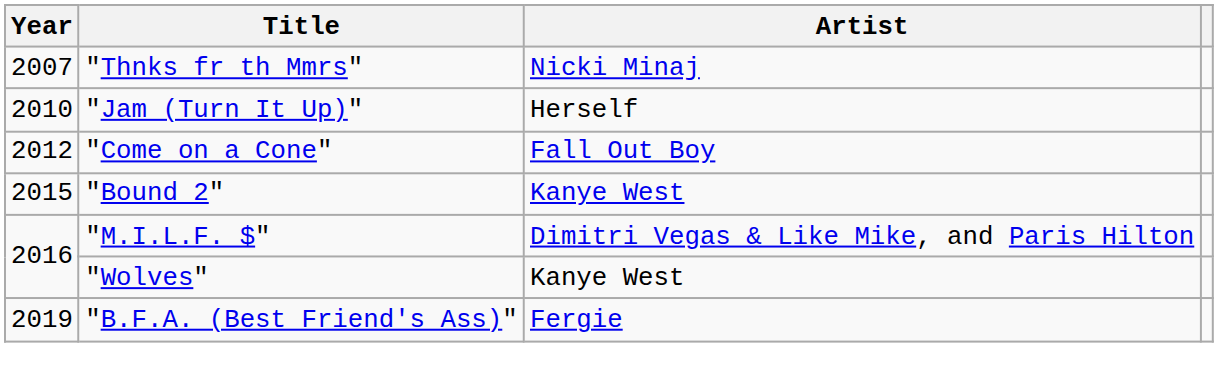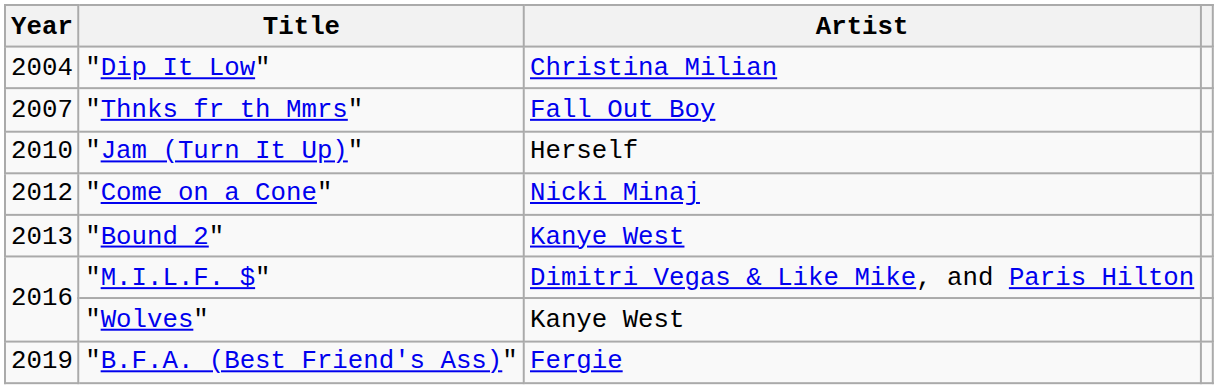+ row: 2004 | "Dip It Low" | Christina Milian
"Thnks fr th Mmrs" | Artist: Nicki Minaj -> Fall Out Boy
"Come on a Cone" | Artist: Fall Out Boy -> Nicki Minaj
"Bound 2" | Year: 2015 -> 2013
